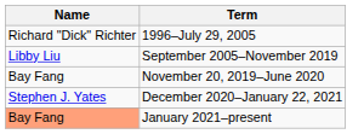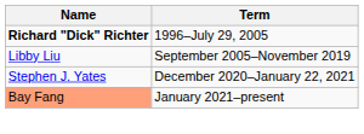1996–July 29, 2005 | Name: normal -> bold
- row: Bay Fang | November 20, 2019–June 2020
